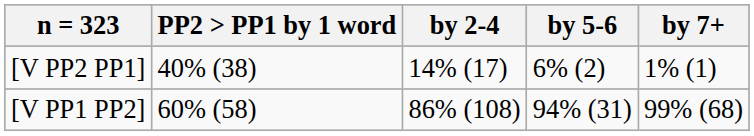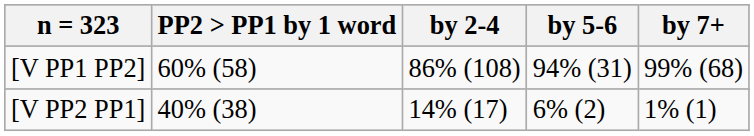rows swapped: [V PP1 PP2] <-> [V PP2 PP1]
